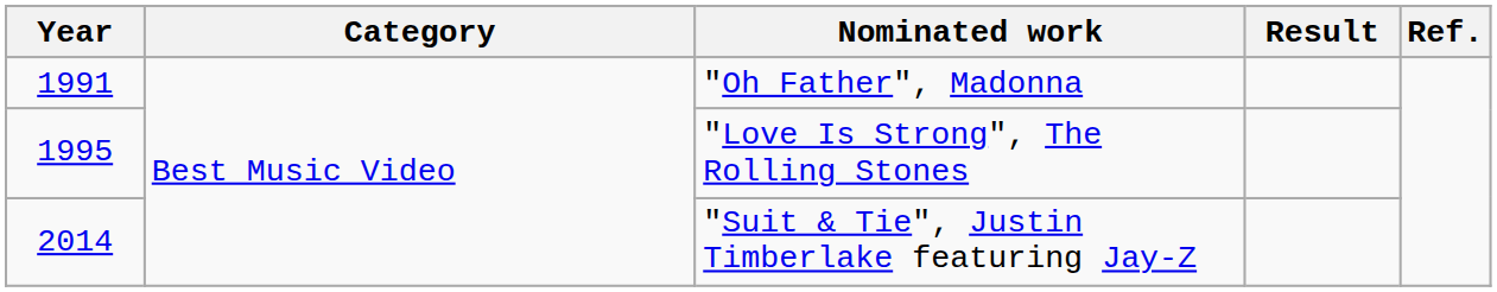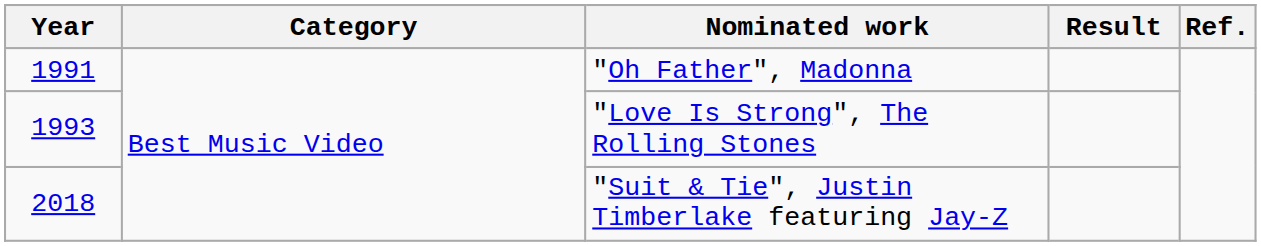"Love Is Strong", The Rolling Stones | Year: 1995 -> 1993
"Suit & Tie", Justin Timberlake featuring Jay-Z | Year: 2014 -> 2018
